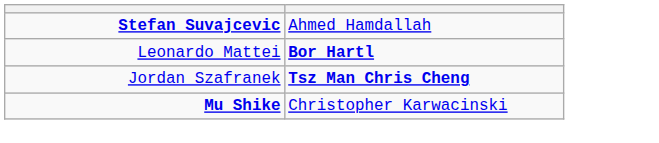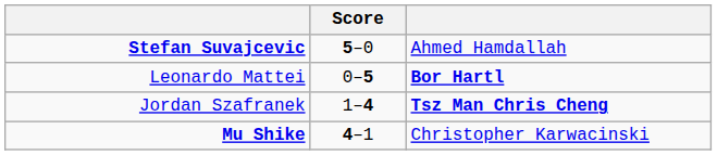+ column: Score | 5–0 | 0–5 | 1–4 | 4–1
